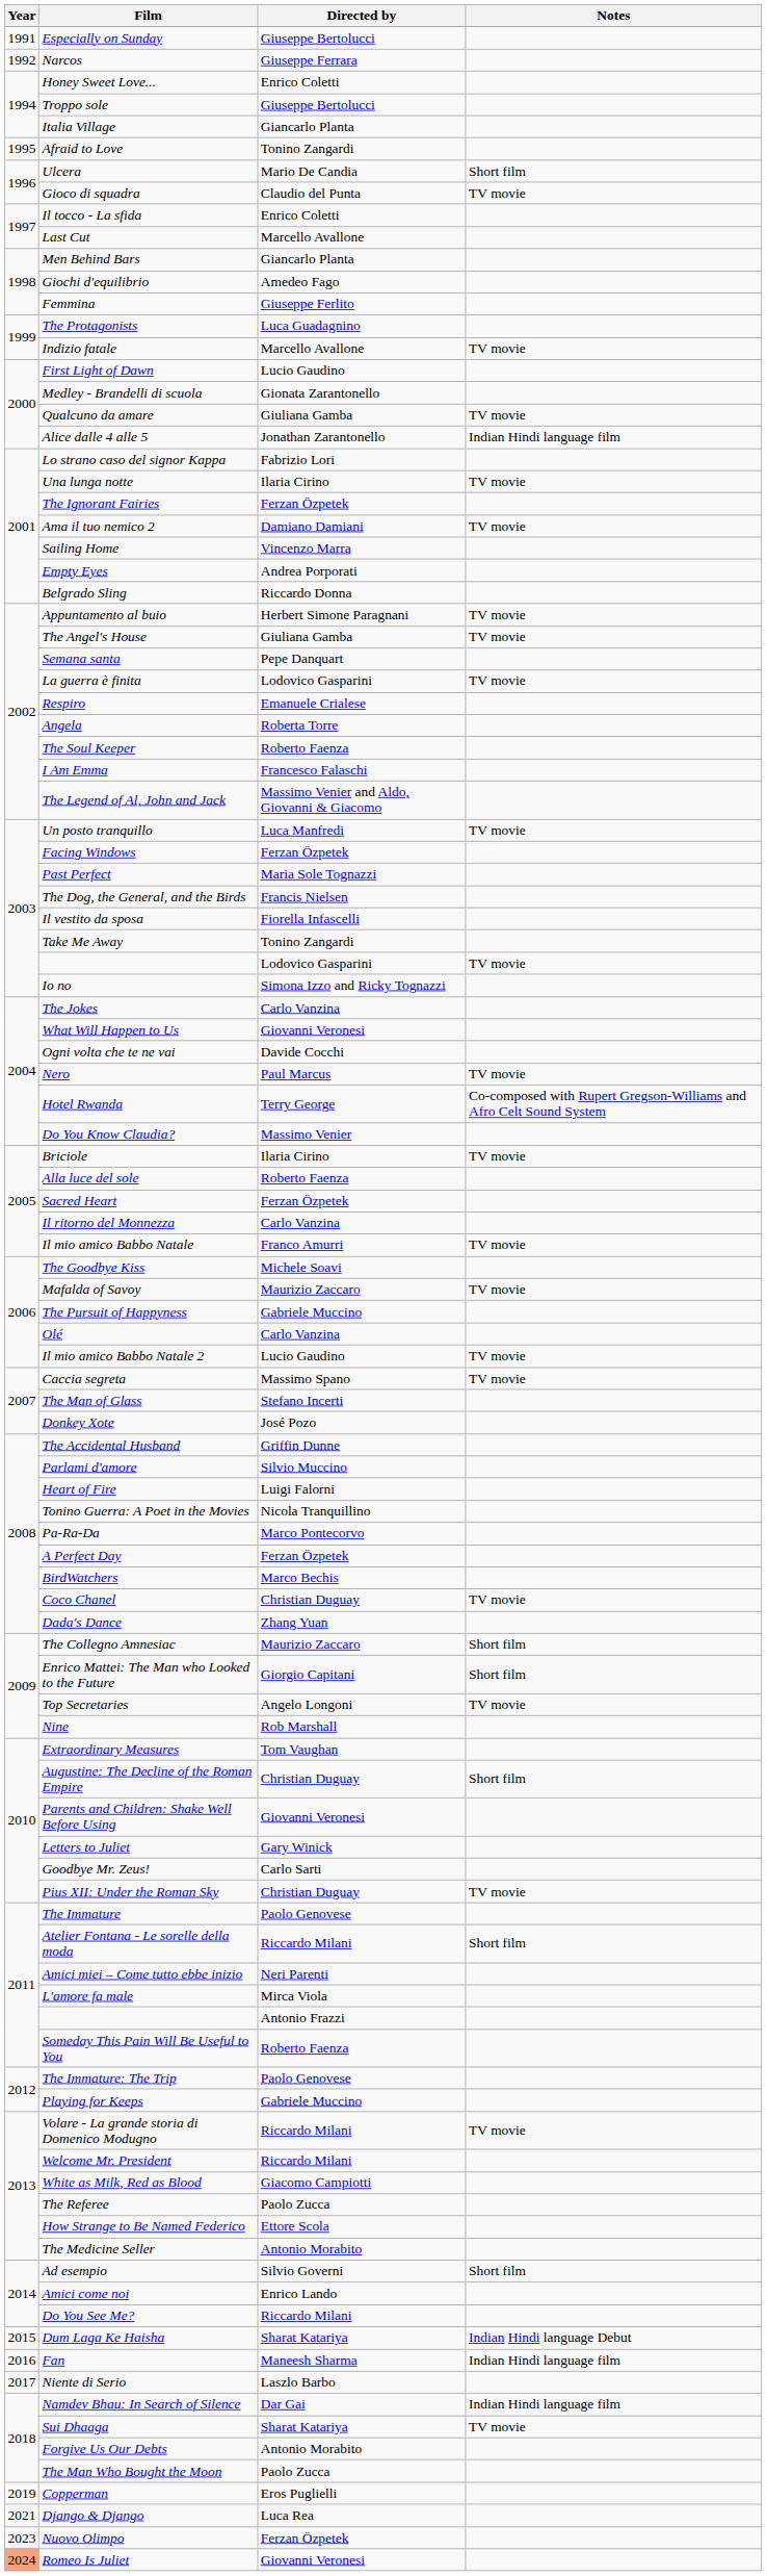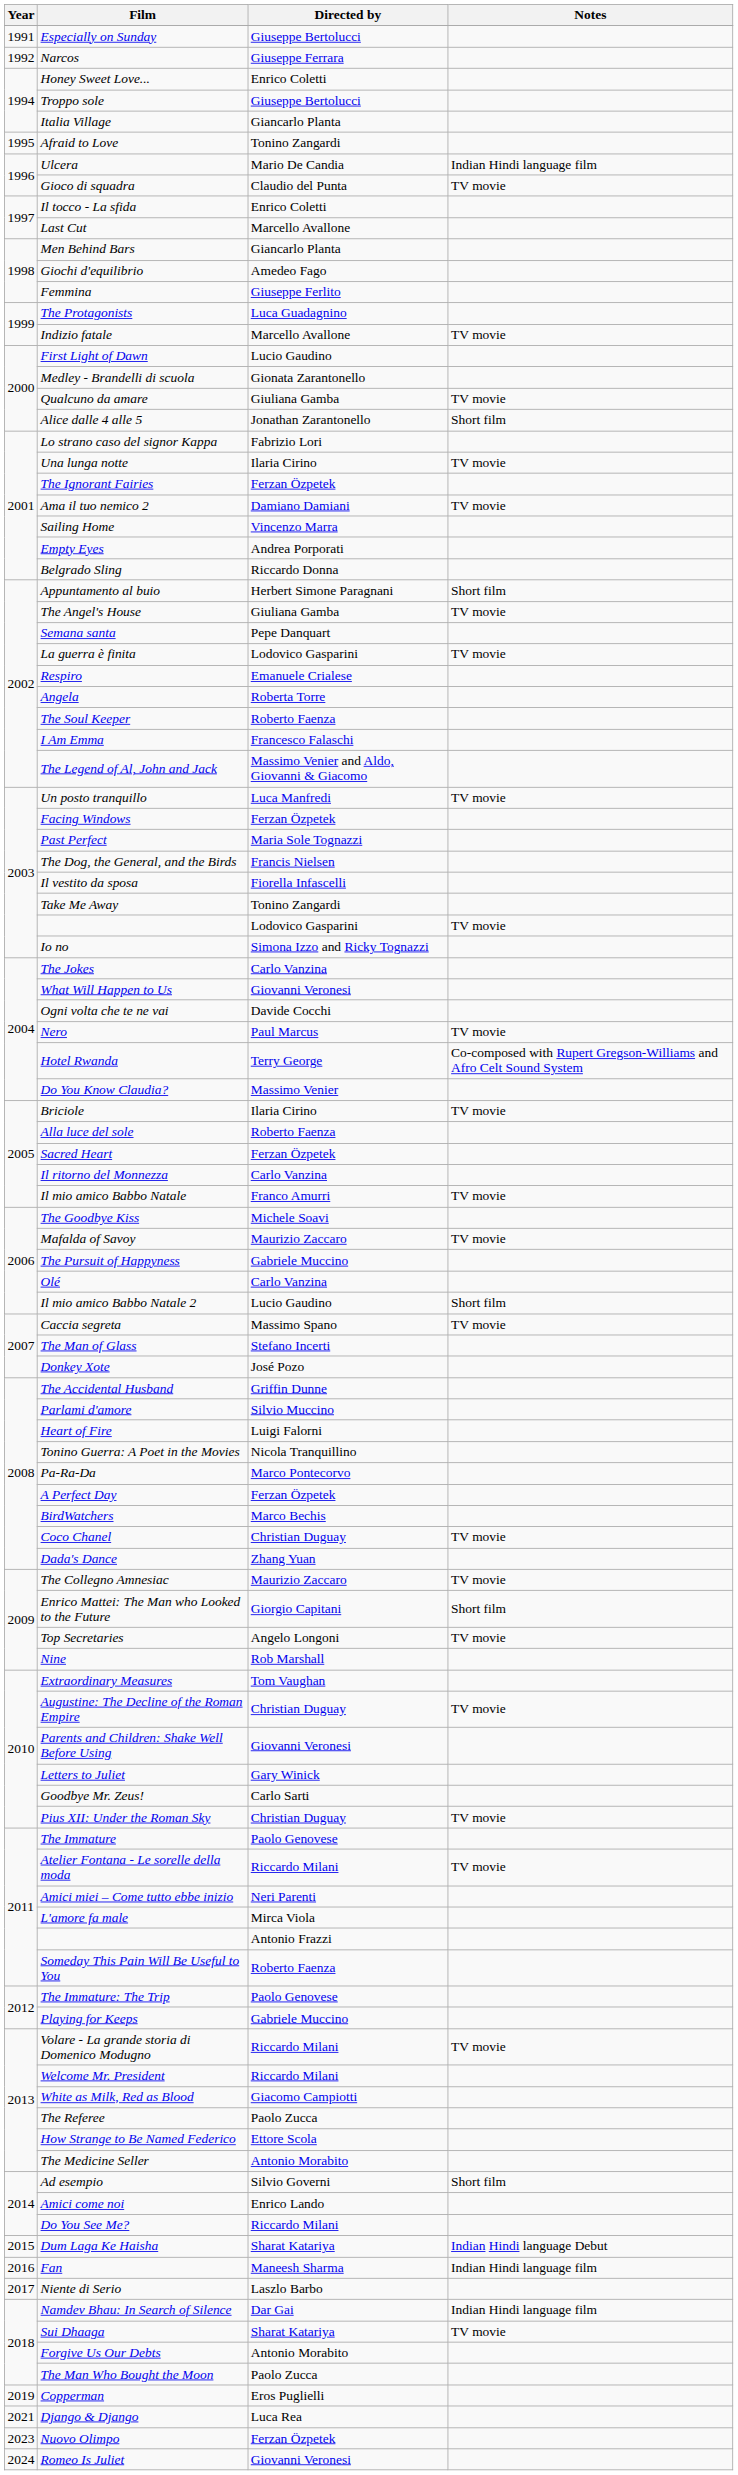Ulcera | Notes: Short film -> Indian Hindi language film
Alice dalle 4 alle 5 | Notes: Indian Hindi language film -> Short film
Appuntamento al buio | Notes: TV movie -> Short film
Il mio amico Babbo Natale 2 | Notes: TV movie -> Short film
The Collegno Amnesiac | Notes: Short film -> TV movie
Augustine: The Decline of the Roman Empire | Notes: Short film -> TV movie
Atelier Fontana - Le sorelle della moda | Notes: Short film -> TV movie
Romeo Is Juliet | Year: lightsalmon background -> no background
